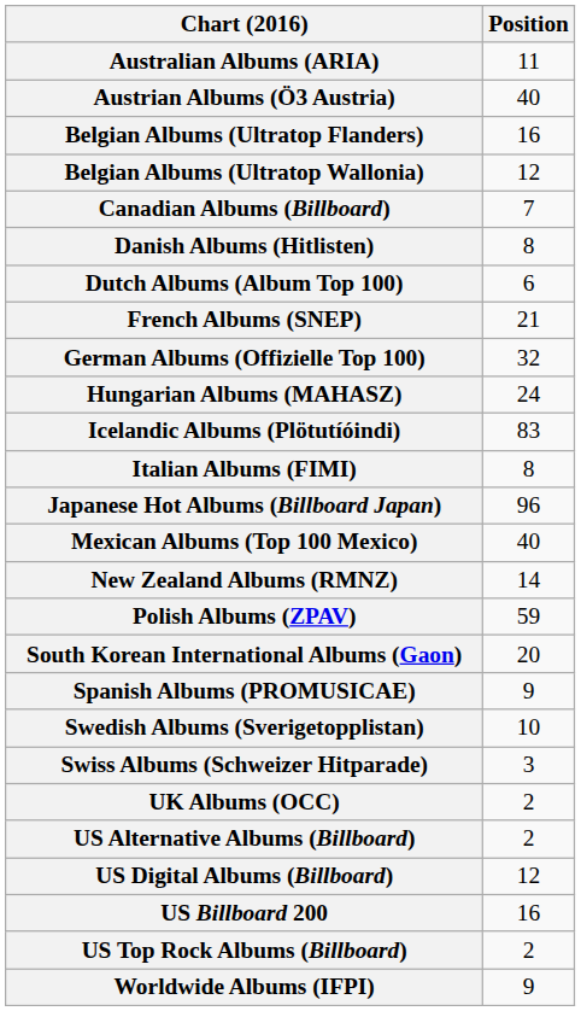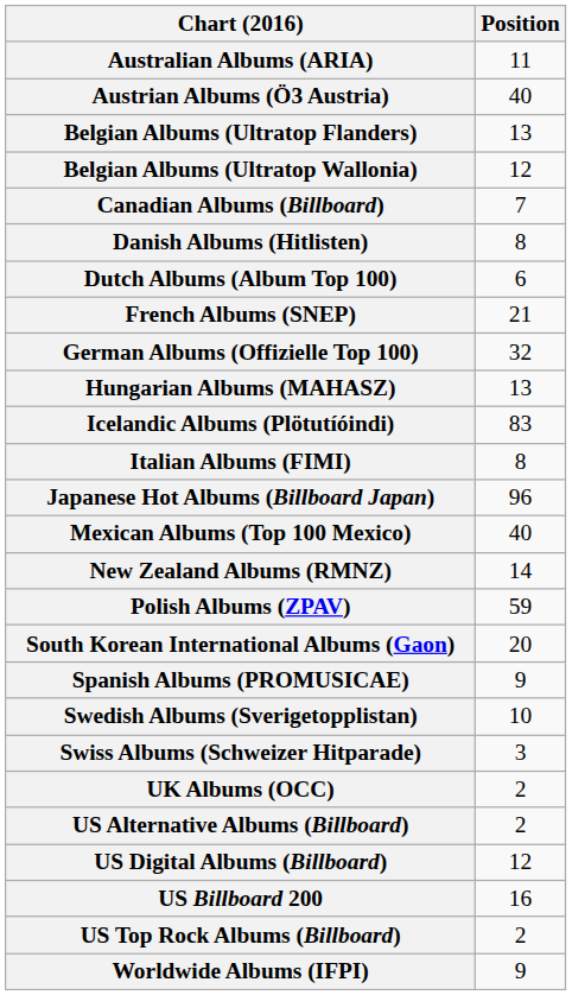Belgian Albums (Ultratop Flanders) | Position: 16 -> 13
Hungarian Albums (MAHASZ) | Position: 24 -> 13
